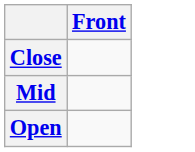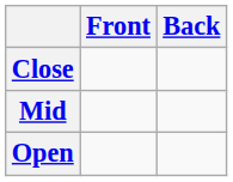+ column: Back
